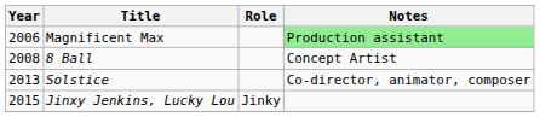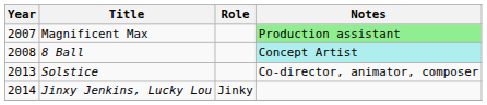Magnificent Max | Year: 2006 -> 2007
8 Ball | Notes: no background -> paleturquoise background
Jinxy Jenkins, Lucky Lou | Year: 2015 -> 2014
